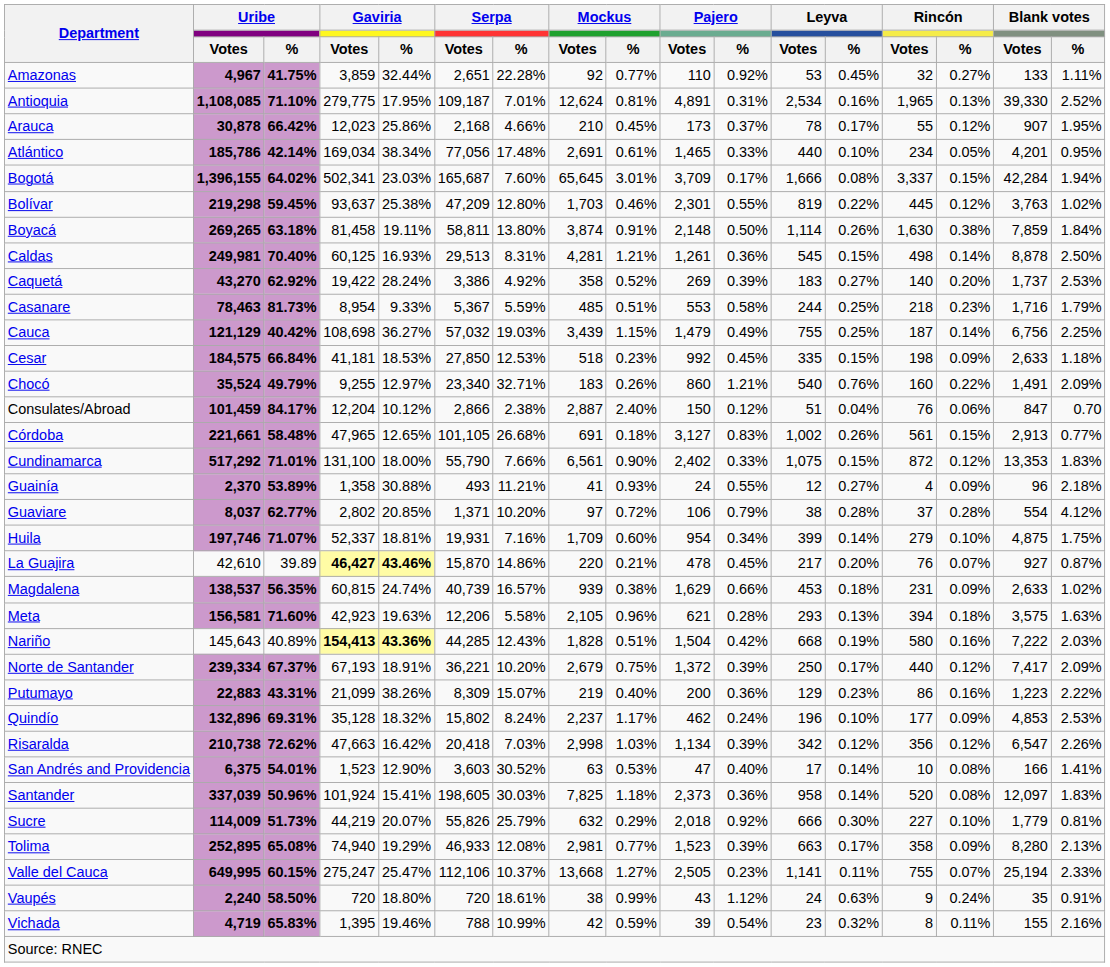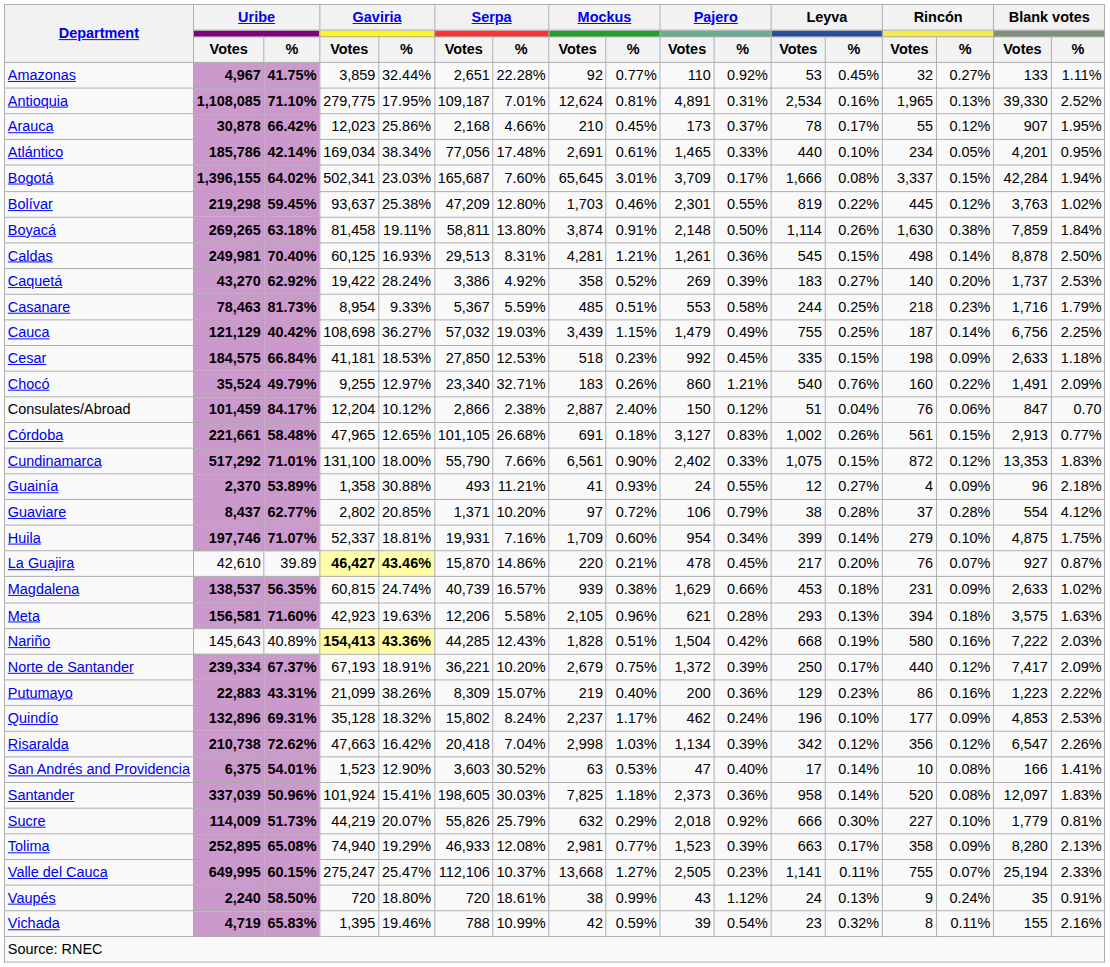Guaviare | Uribe / Votes: 8,037 -> 8,437
Risaralda | Serpa / %: 7.03% -> 7.04%
Vaupés | Leyva / %: 0.63% -> 0.13%
